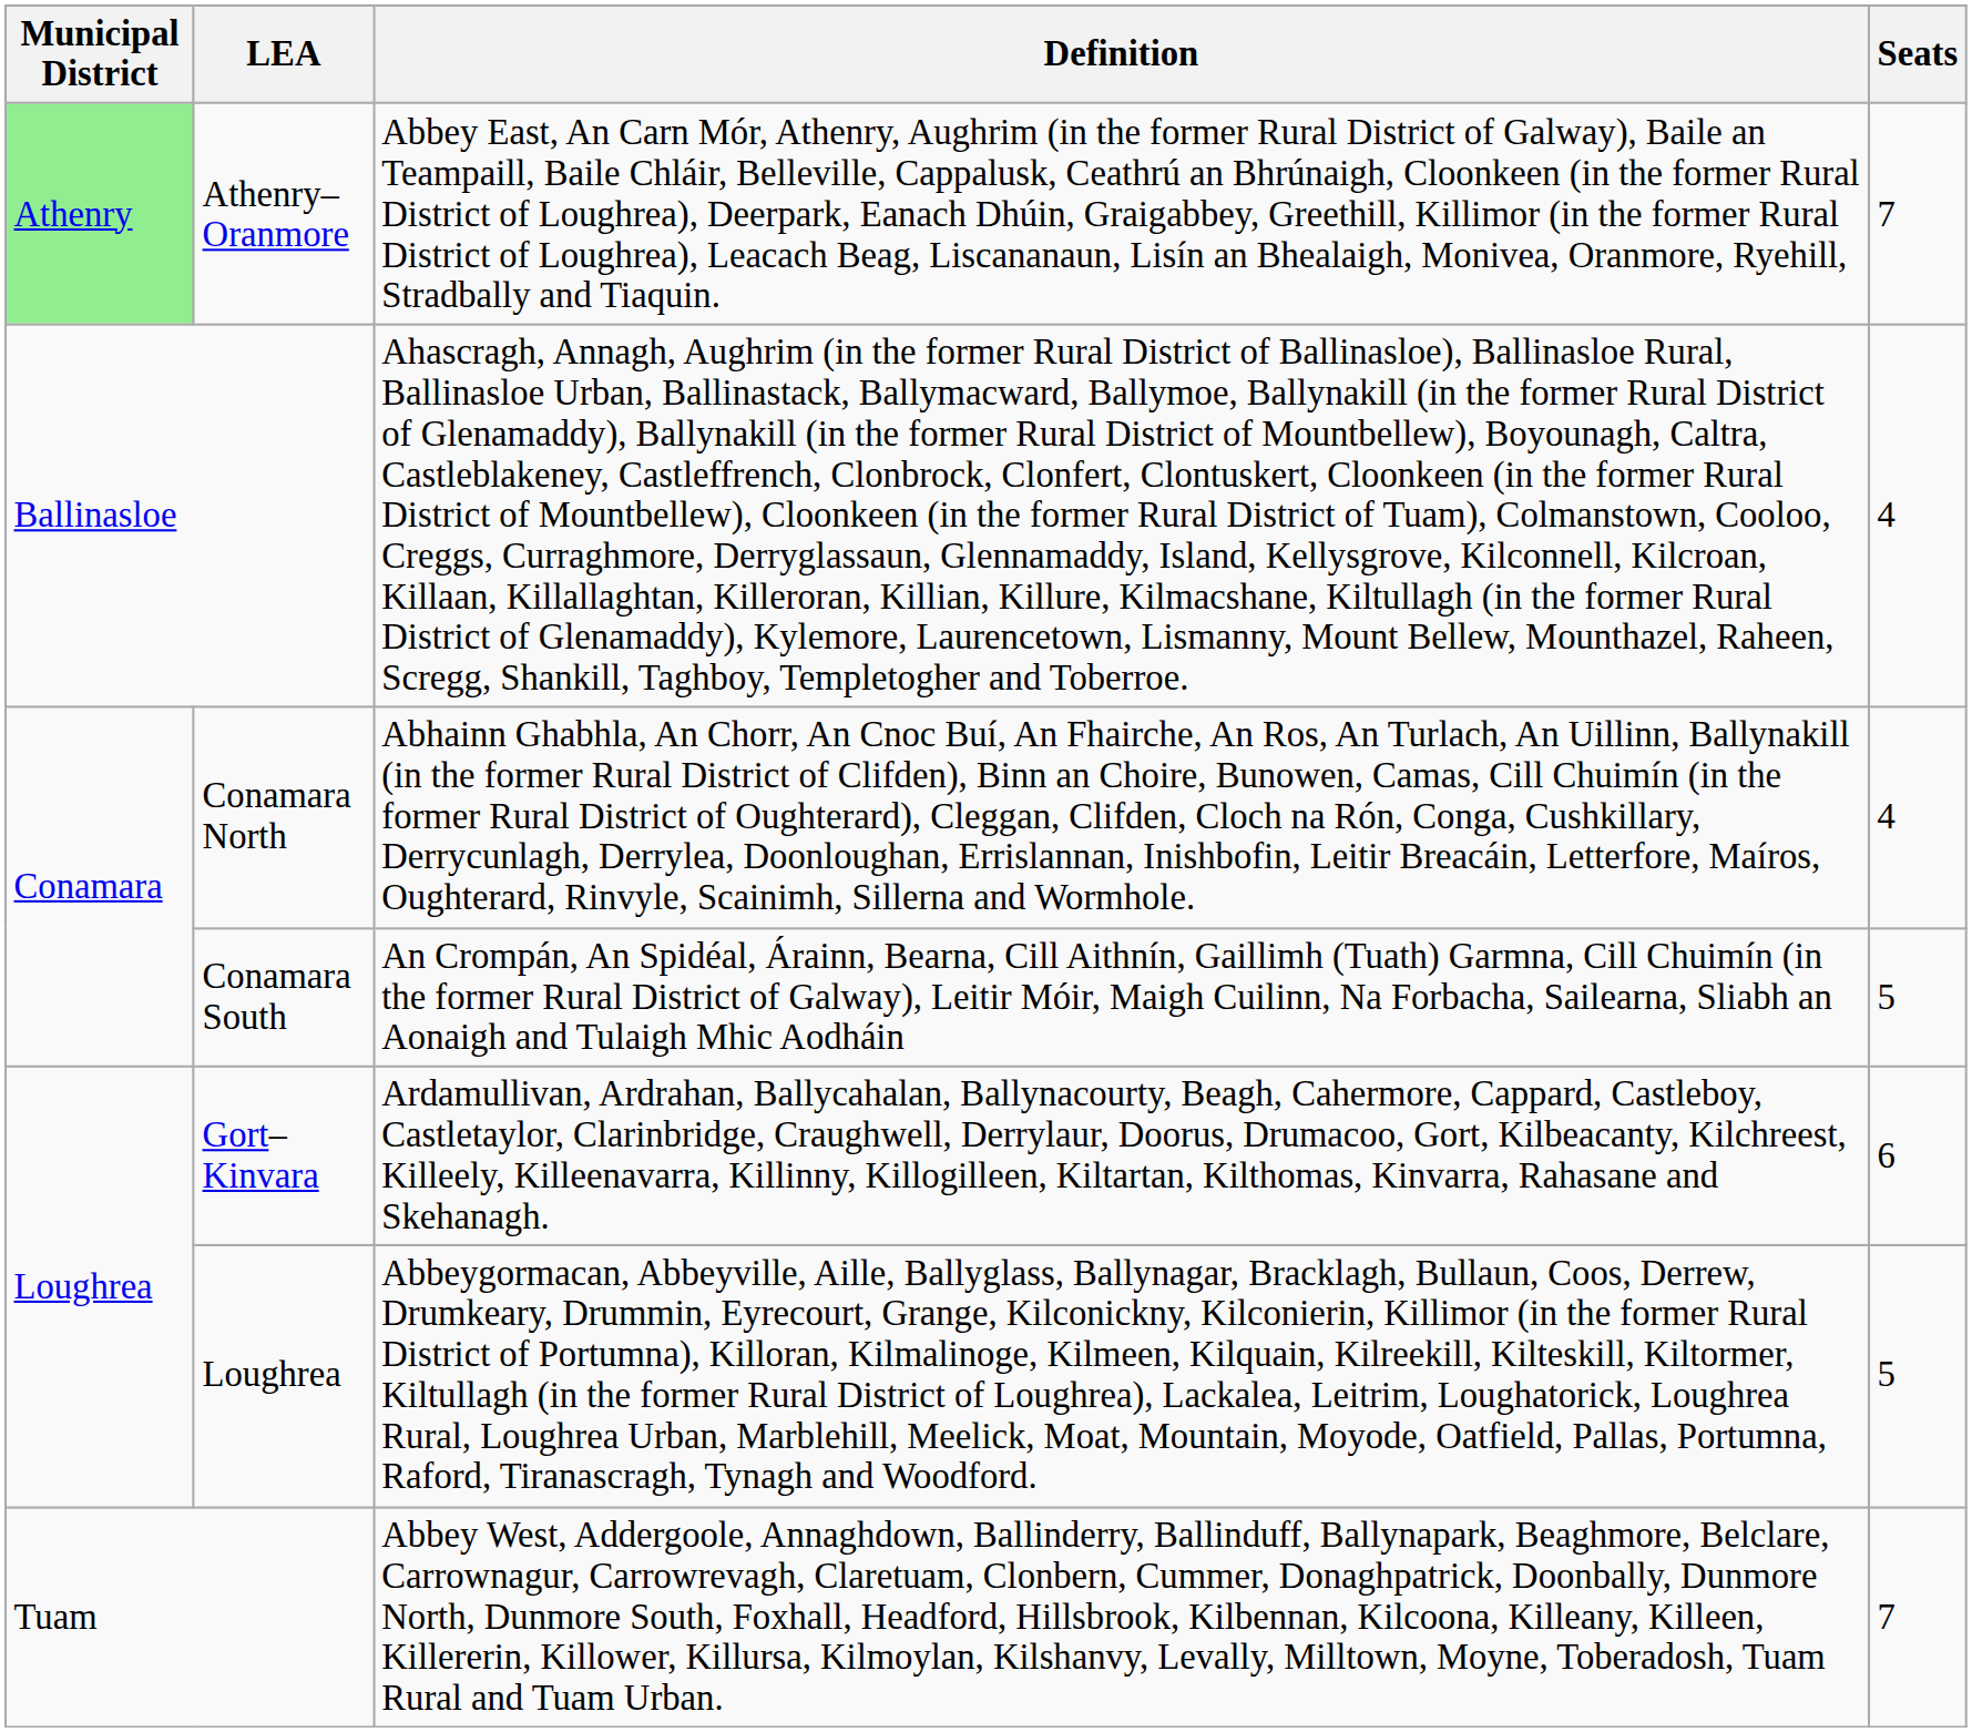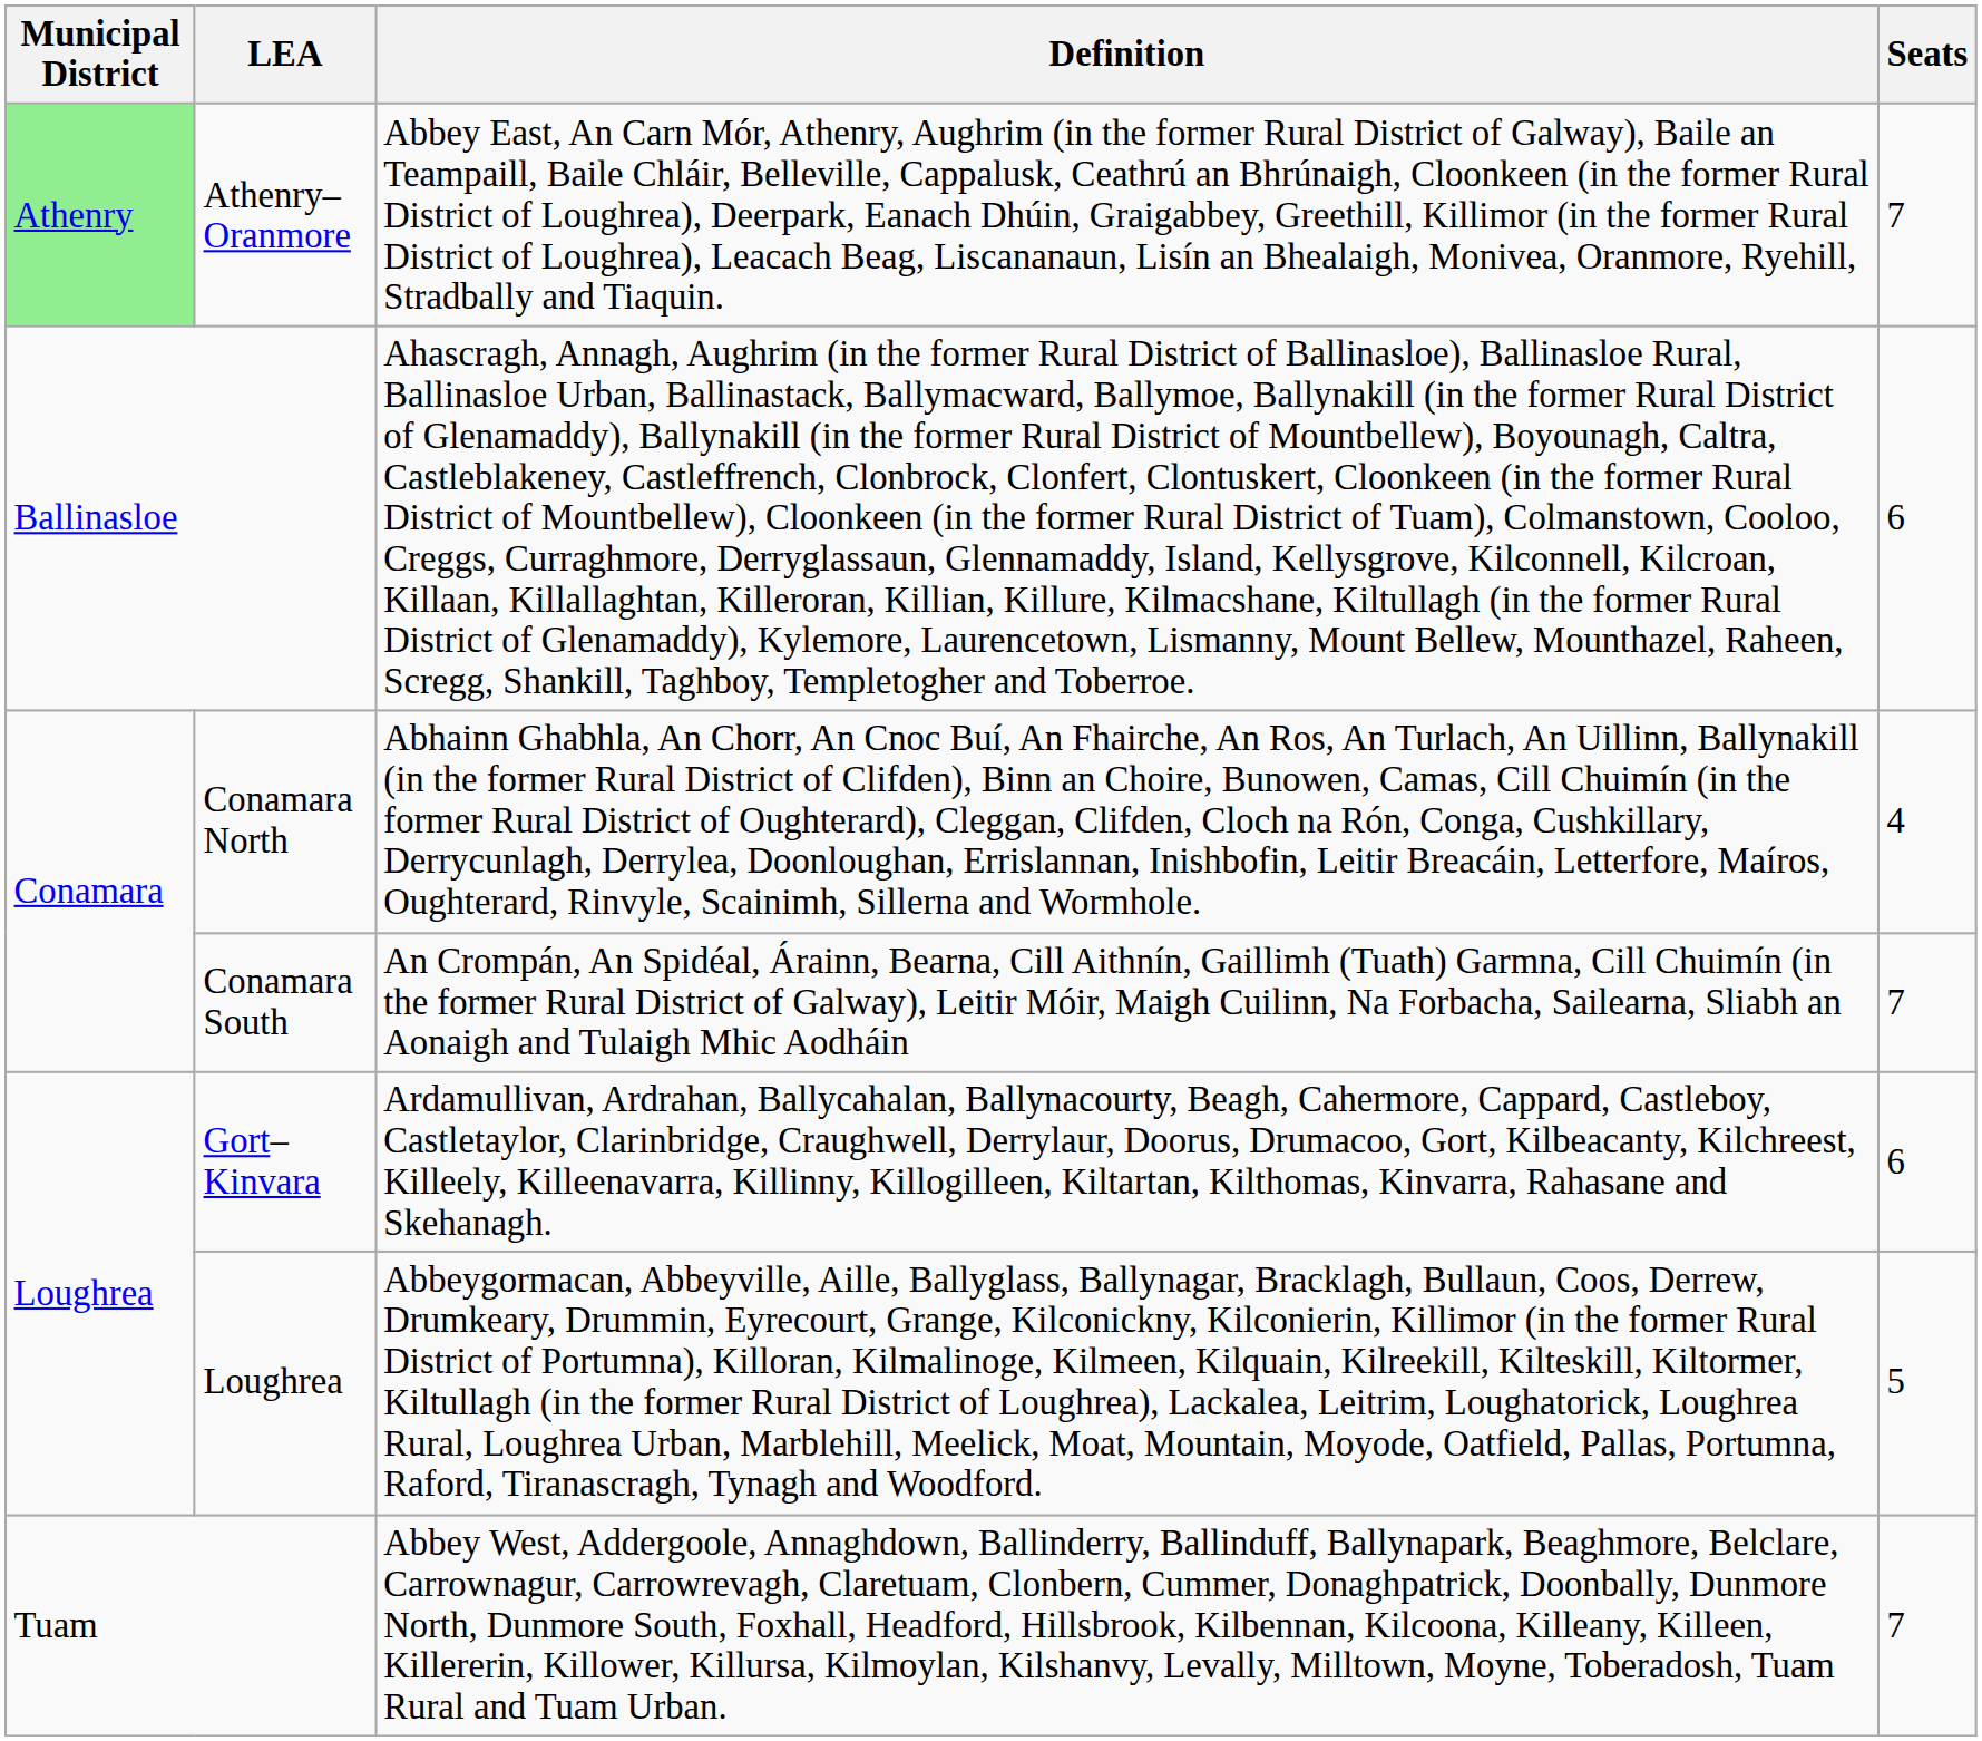Ballinasloe | Seats: 4 -> 6
Conamara South | Seats: 5 -> 7
